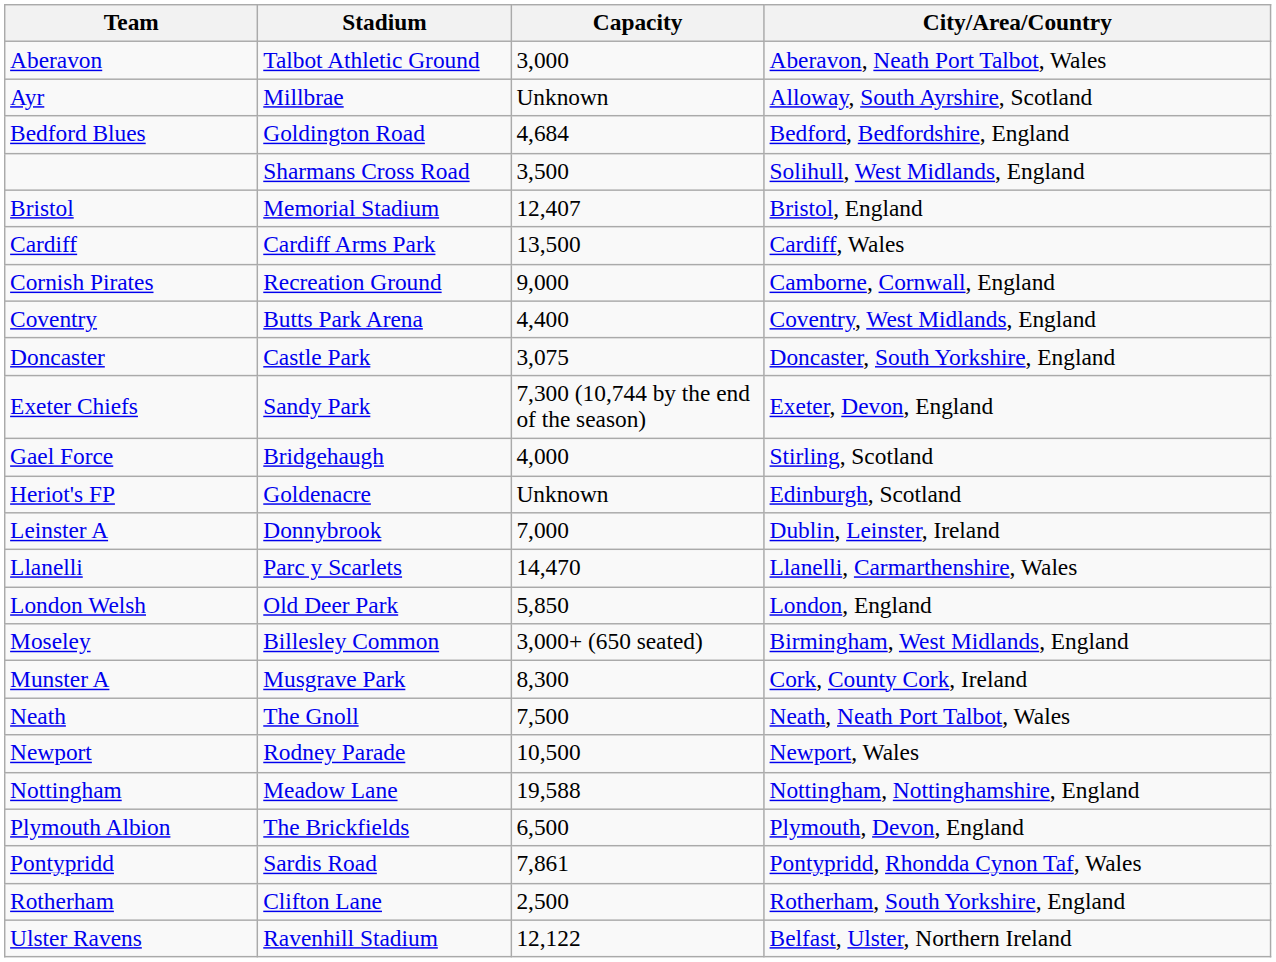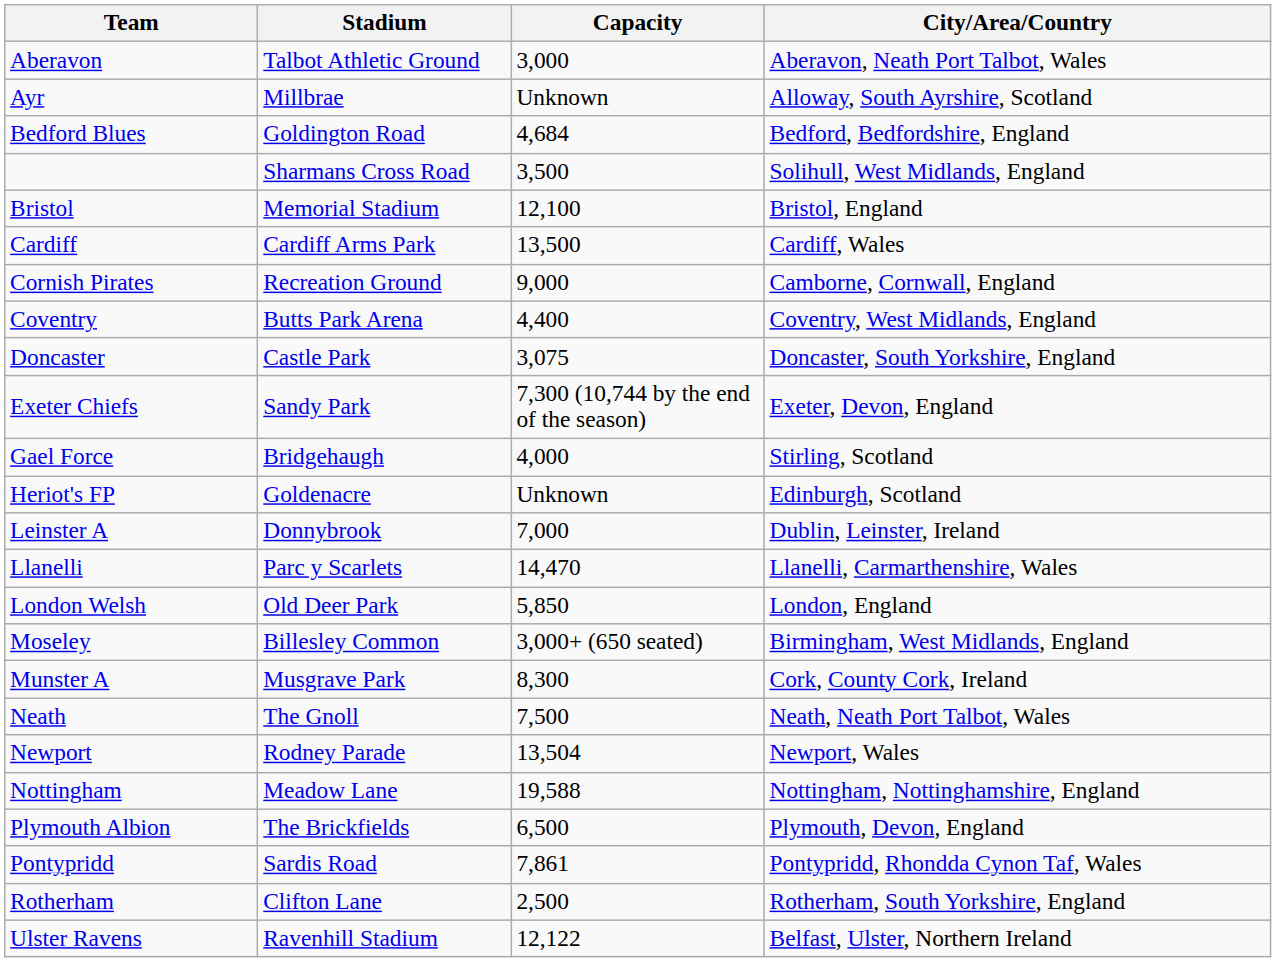Bristol | Capacity: 12,407 -> 12,100
Newport | Capacity: 10,500 -> 13,504
